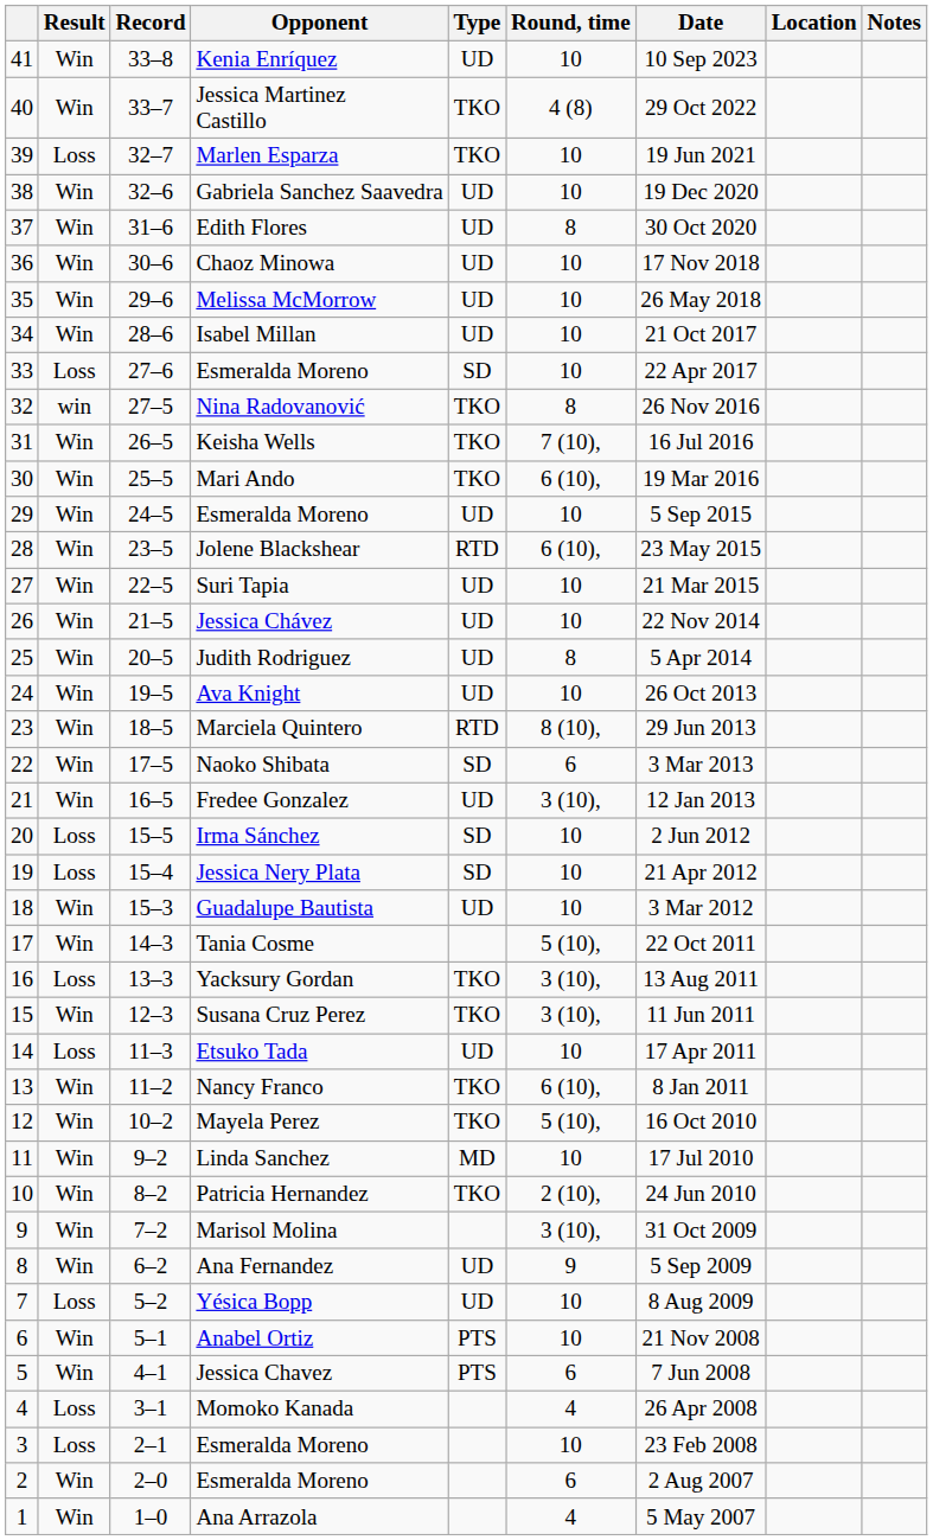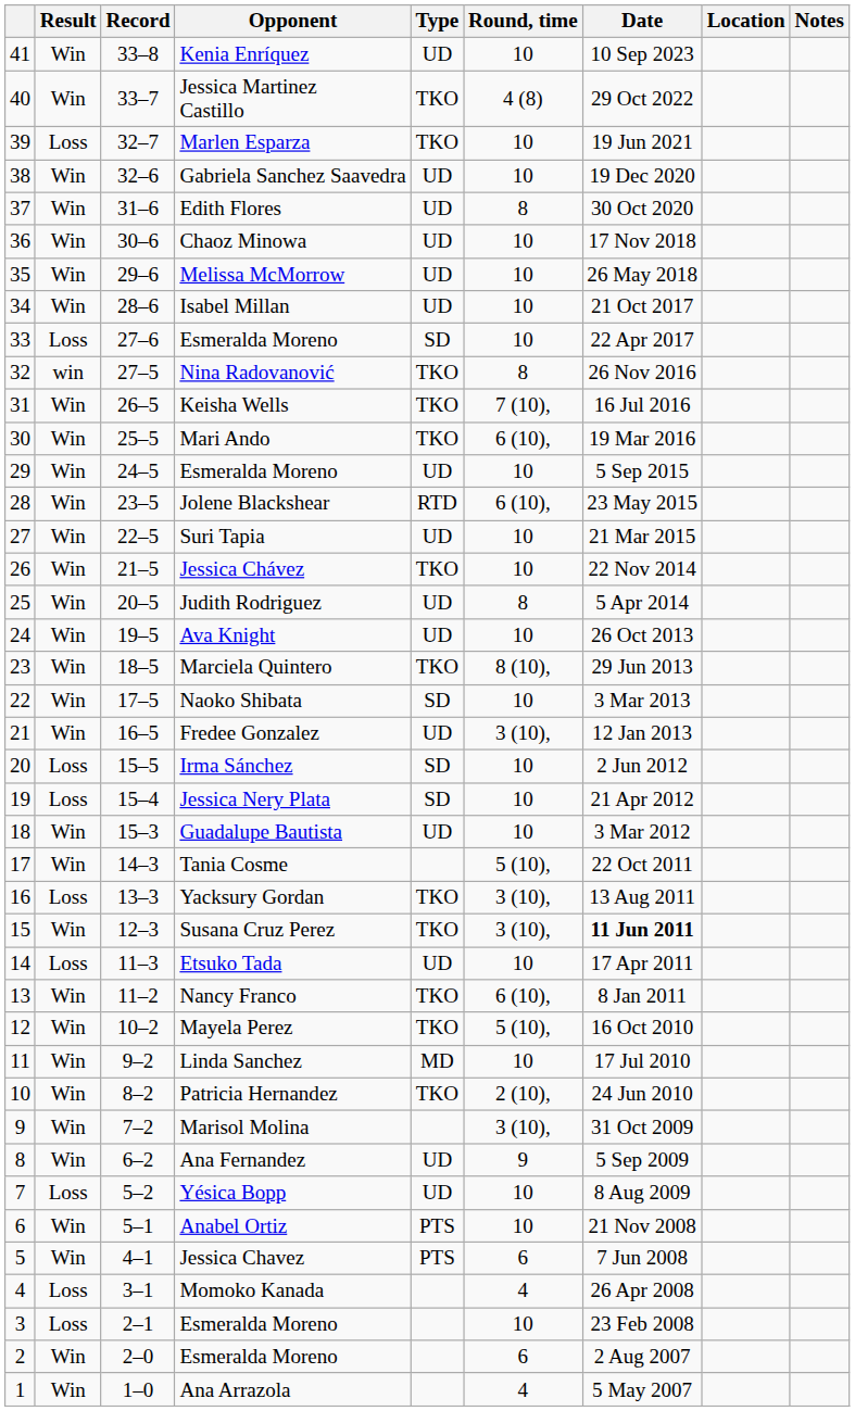Jessica Chávez | Type: UD -> TKO
Marciela Quintero | Type: RTD -> TKO
Naoko Shibata | Round, time: 6 -> 10
Susana Cruz Perez | Date: normal -> bold
